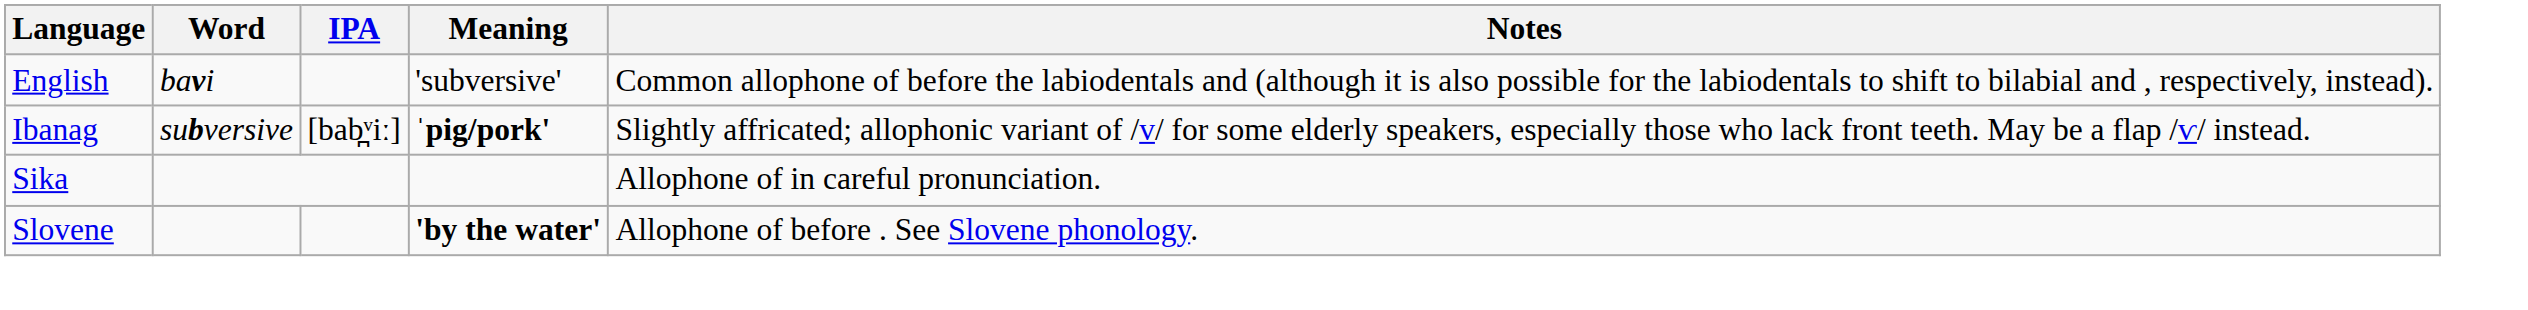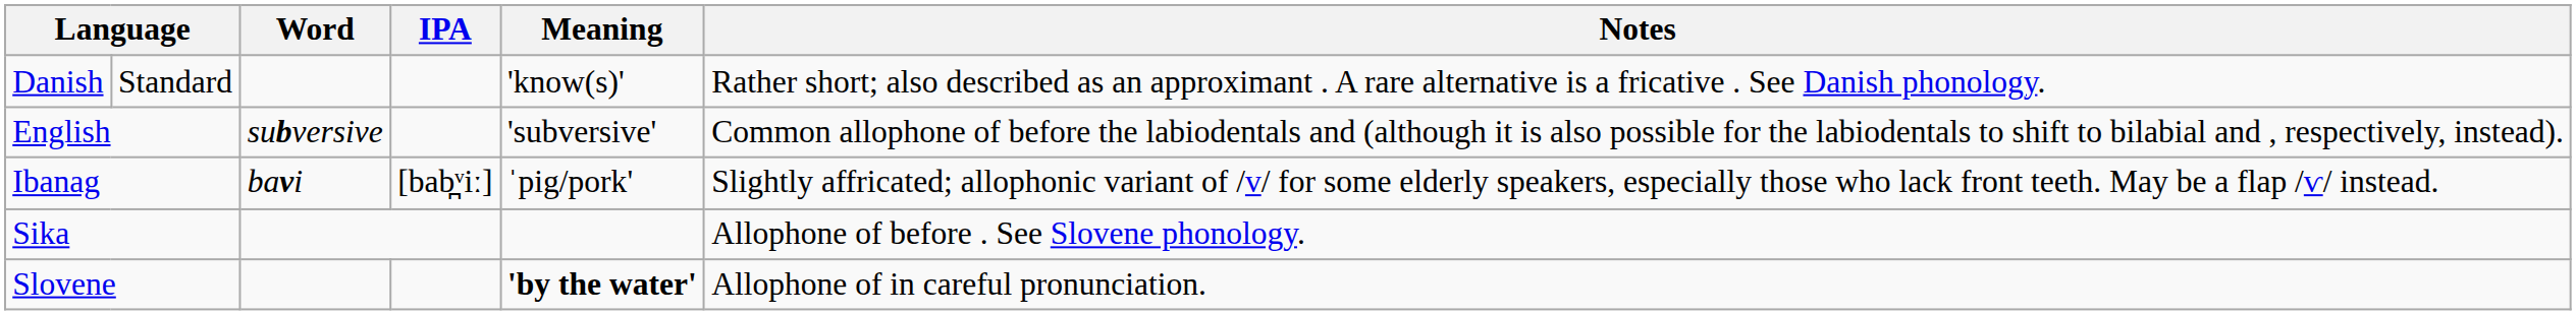+ row: Danish | Standard | 'know(s)' | Rather short; also described as an approximant . A rare alternative is a fricative . See Danish phonology.
English | Word: bavi -> subversive
Ibanag | Word: subversive -> bavi
Ibanag | Meaning: bold -> normal
Sika | Notes: Allophone of in careful pronunciation. -> Allophone of before . See Slovene phonology.
Slovene | Notes: Allophone of before . See Slovene phonology. -> Allophone of in careful pronunciation.
